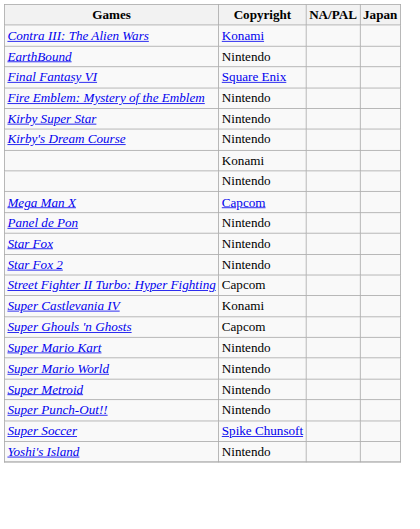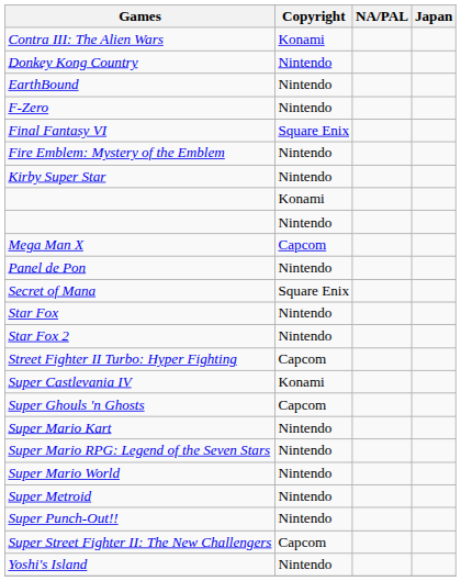+ row: Donkey Kong Country | Nintendo
+ row: F-Zero | Nintendo
- row: Kirby's Dream Course | Nintendo
+ row: Secret of Mana | Square Enix
+ row: Super Mario RPG: Legend of the Seven Stars | Nintendo
- row: Super Soccer | Spike Chunsoft
+ row: Super Street Fighter II: The New Challengers | Capcom
